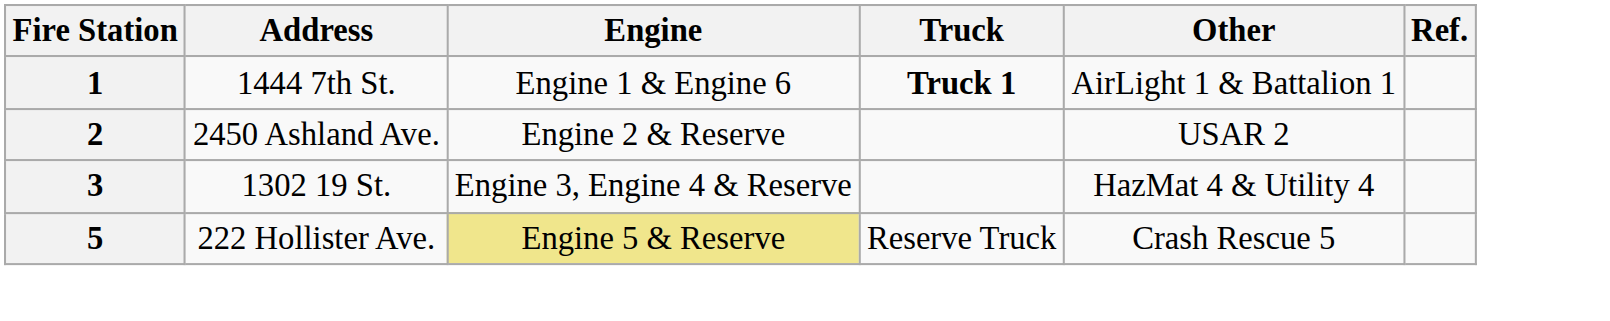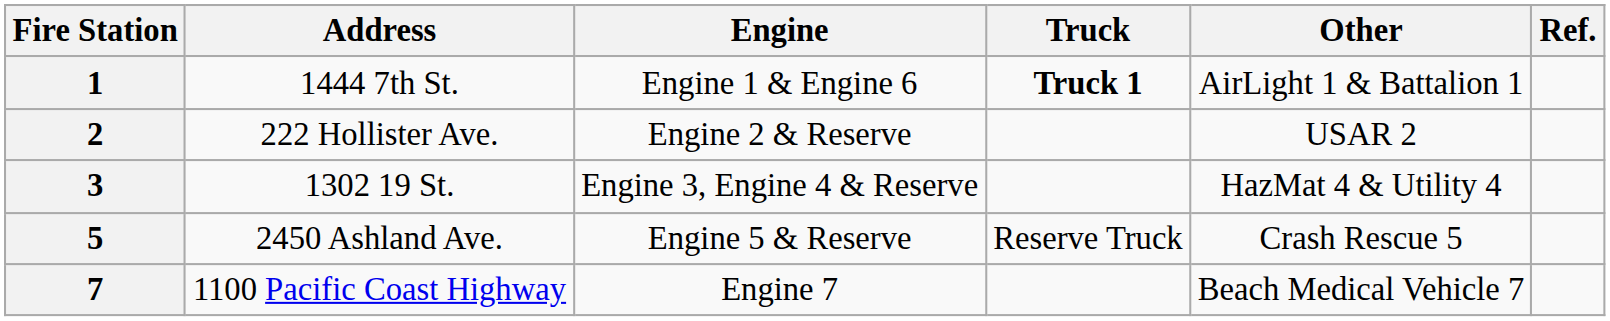2 | Address: 2450 Ashland Ave. -> 222 Hollister Ave.
5 | Address: 222 Hollister Ave. -> 2450 Ashland Ave.
5 | Engine: khaki background -> no background
+ row: 7 | 1100 Pacific Coast Highway | Engine 7 | Beach Medical Vehicle 7
